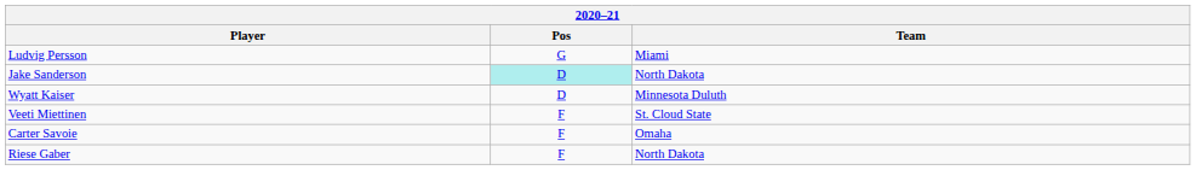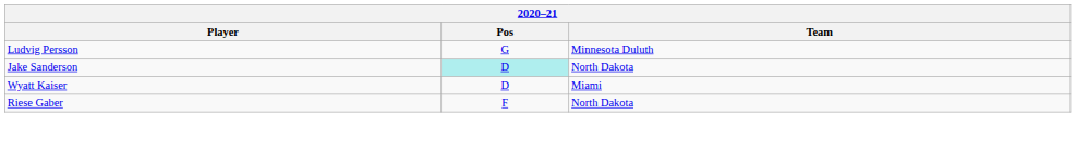Ludvig Persson | Team: Miami -> Minnesota Duluth
Wyatt Kaiser | Team: Minnesota Duluth -> Miami
- row: Veeti Miettinen | F | St. Cloud State
- row: Carter Savoie | F | Omaha
